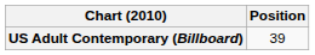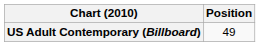US Adult Contemporary (Billboard) | Position: 39 -> 49
